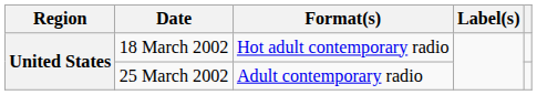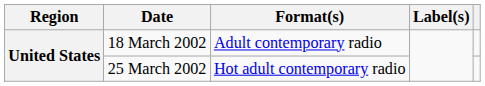18 March 2002 | Format(s): Hot adult contemporary radio -> Adult contemporary radio
25 March 2002 | Format(s): Adult contemporary radio -> Hot adult contemporary radio
